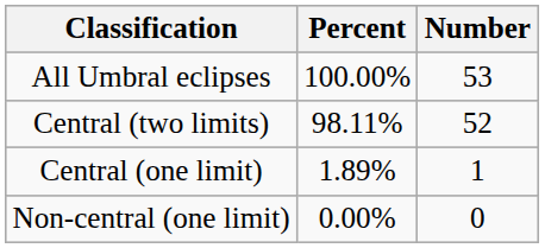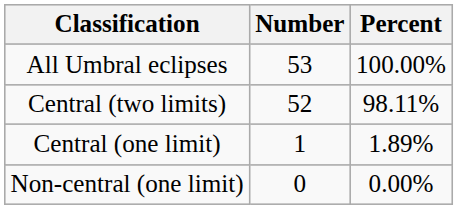columns swapped: Number <-> Percent
